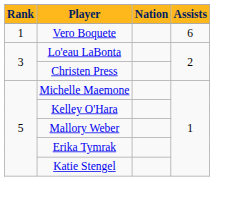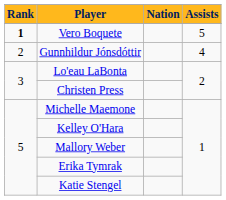Vero Boquete | Rank: normal -> bold
Vero Boquete | Assists: 6 -> 5
+ row: 2 | Gunnhildur Jónsdóttir | 4
